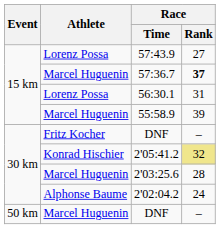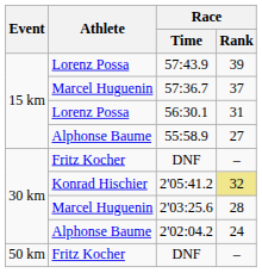57:43.9 | Race / Rank: 27 -> 39
57:36.7 | Race / Rank: bold -> normal
55:58.9 | Athlete: Marcel Huguenin -> Alphonse Baume
55:58.9 | Race / Rank: 39 -> 27
50 km / DNF | Athlete: Marcel Huguenin -> Fritz Kocher
